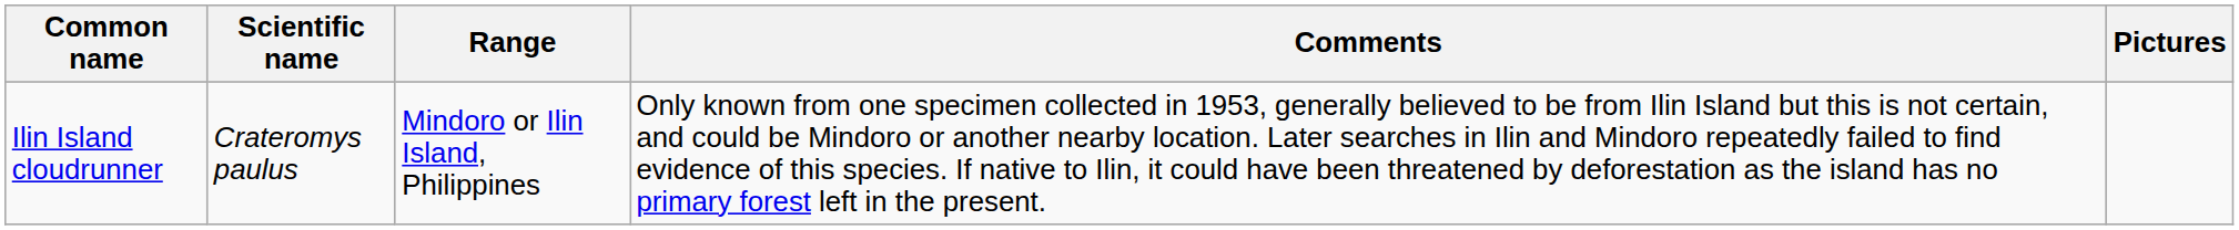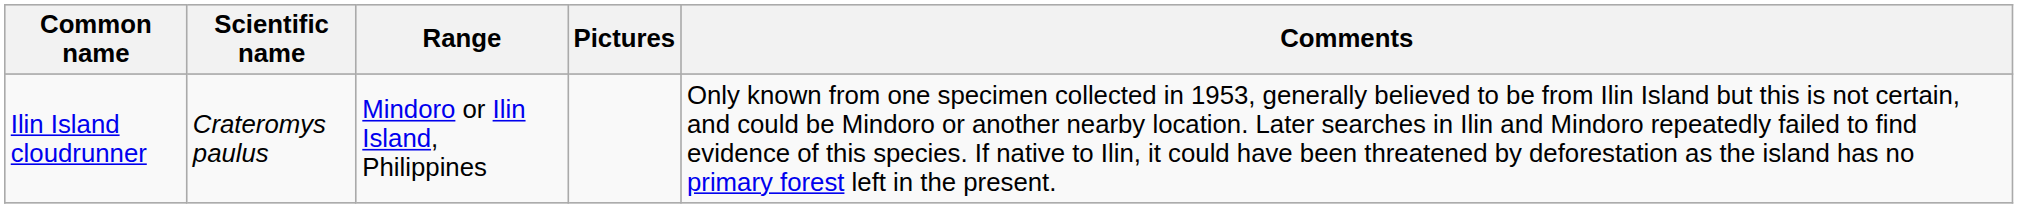columns swapped: Comments <-> Pictures
